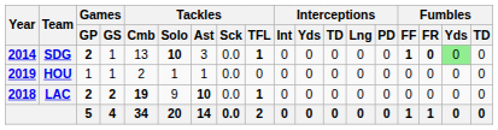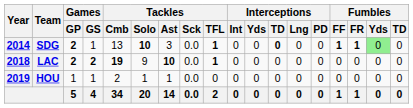SDG | Interceptions / TD: normal -> bold
SDG | Fumbles / FR: 0 -> 1
rows swapped: LAC <-> HOU
